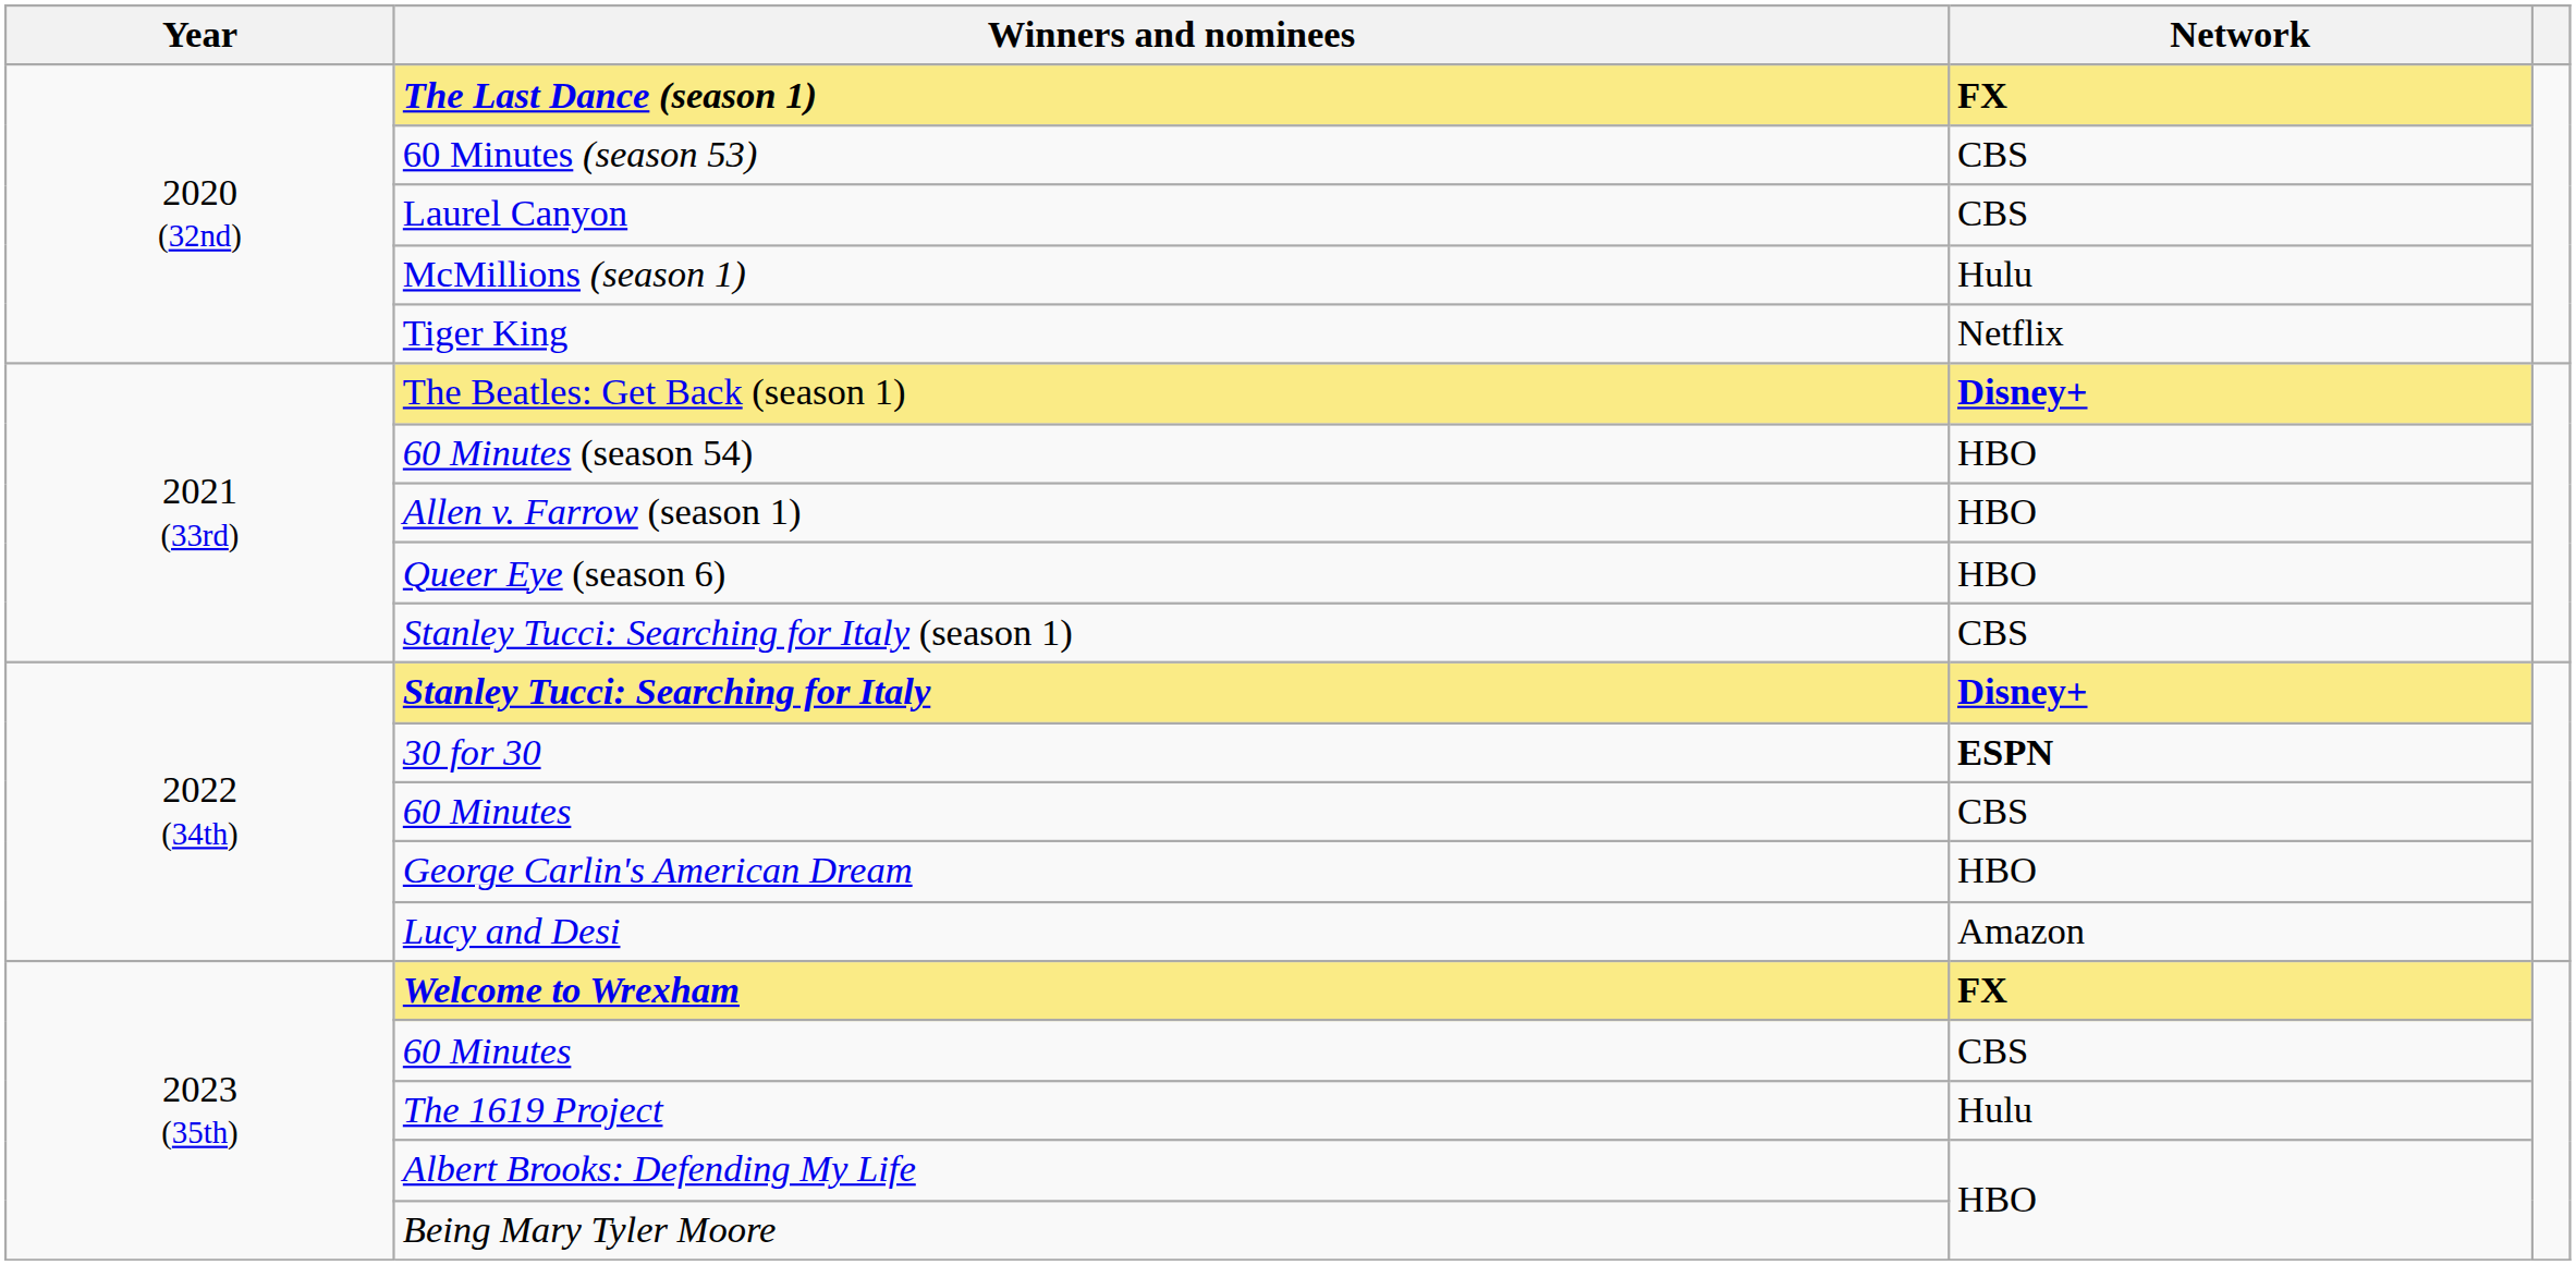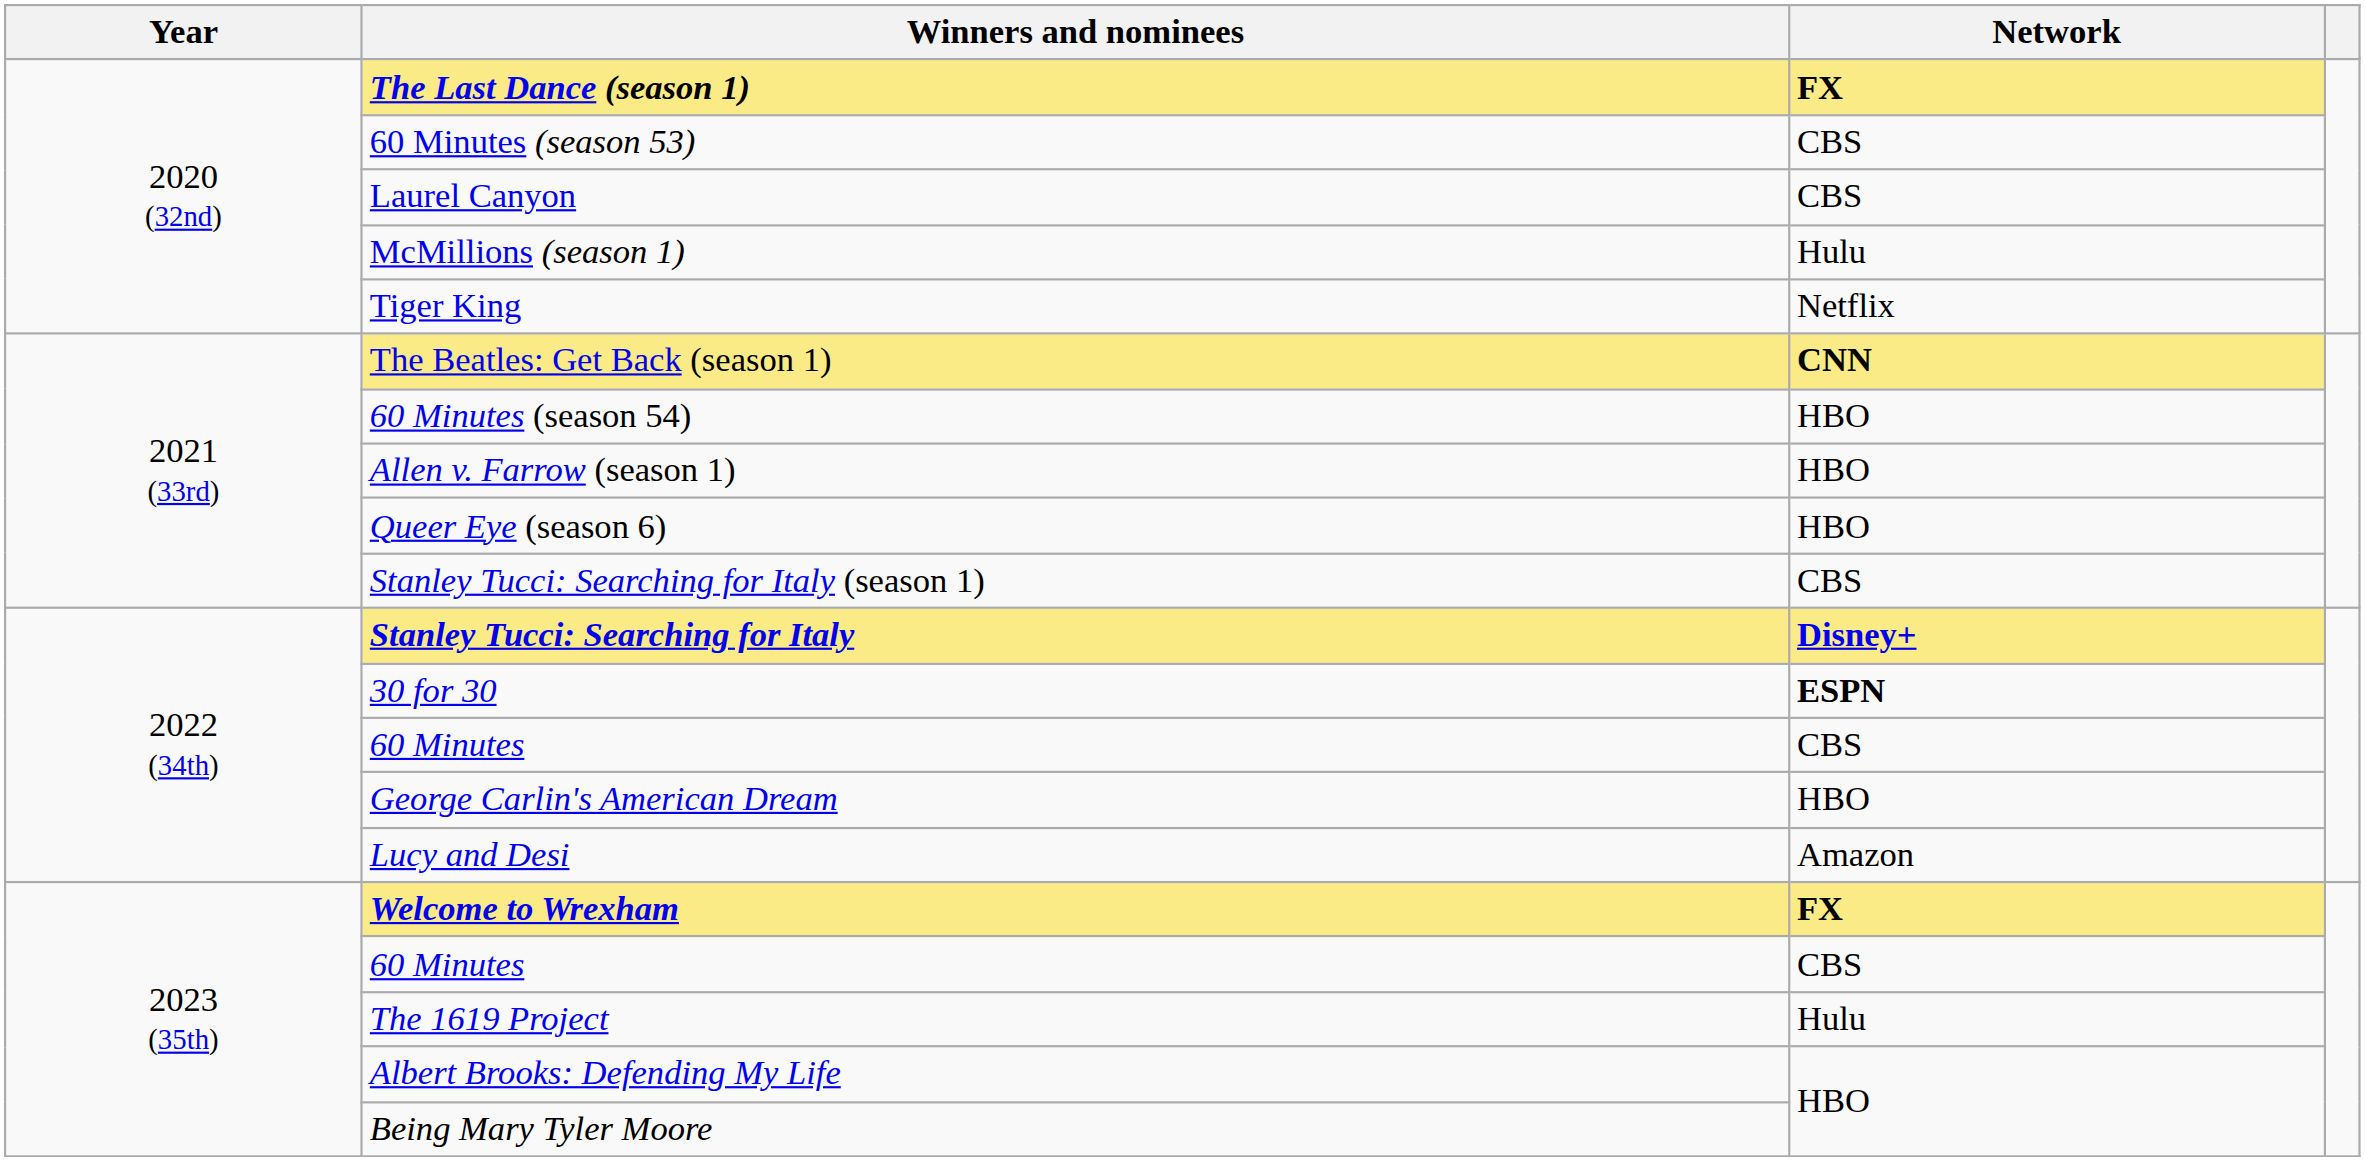The Beatles: Get Back (season 1) | Network: Disney+ -> CNN
